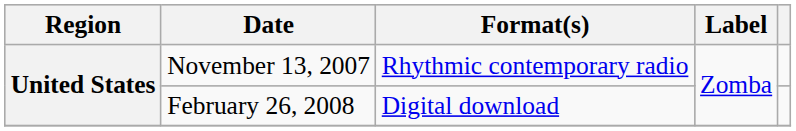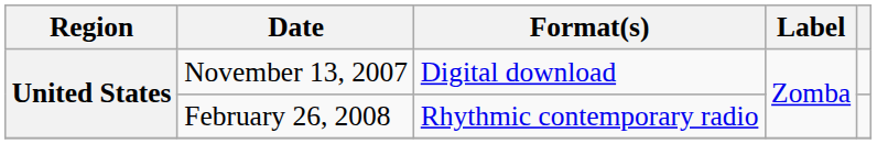November 13, 2007 | Format(s): Rhythmic contemporary radio -> Digital download
February 26, 2008 | Format(s): Digital download -> Rhythmic contemporary radio
